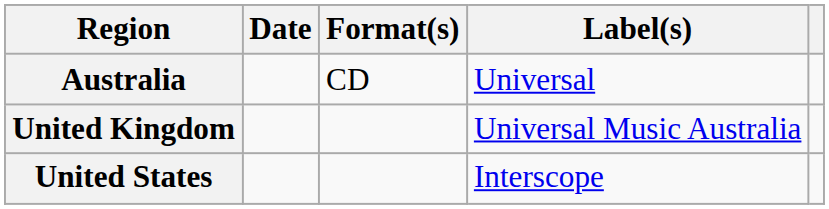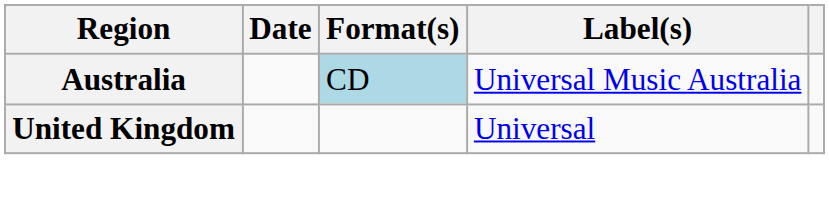Australia | Format(s): no background -> lightblue background
Australia | Label(s): Universal -> Universal Music Australia
United Kingdom | Label(s): Universal Music Australia -> Universal
- row: United States | Interscope
